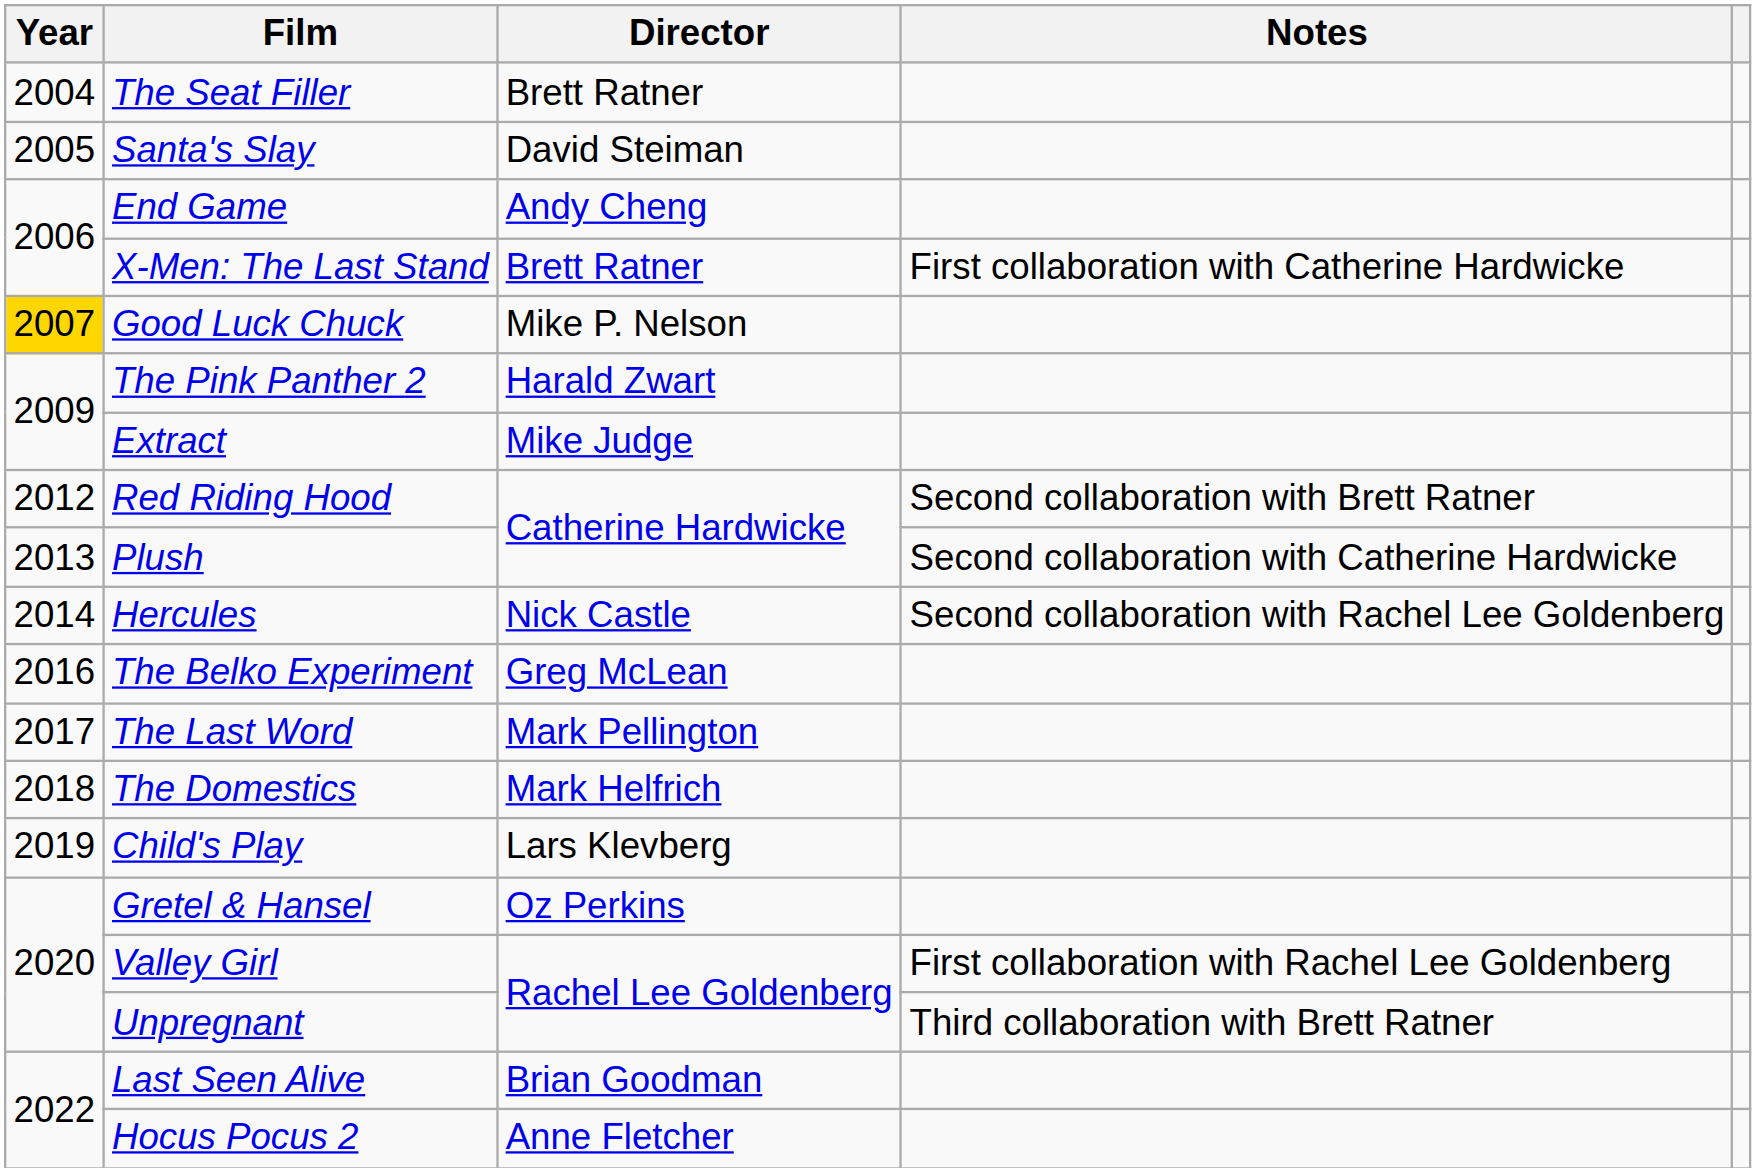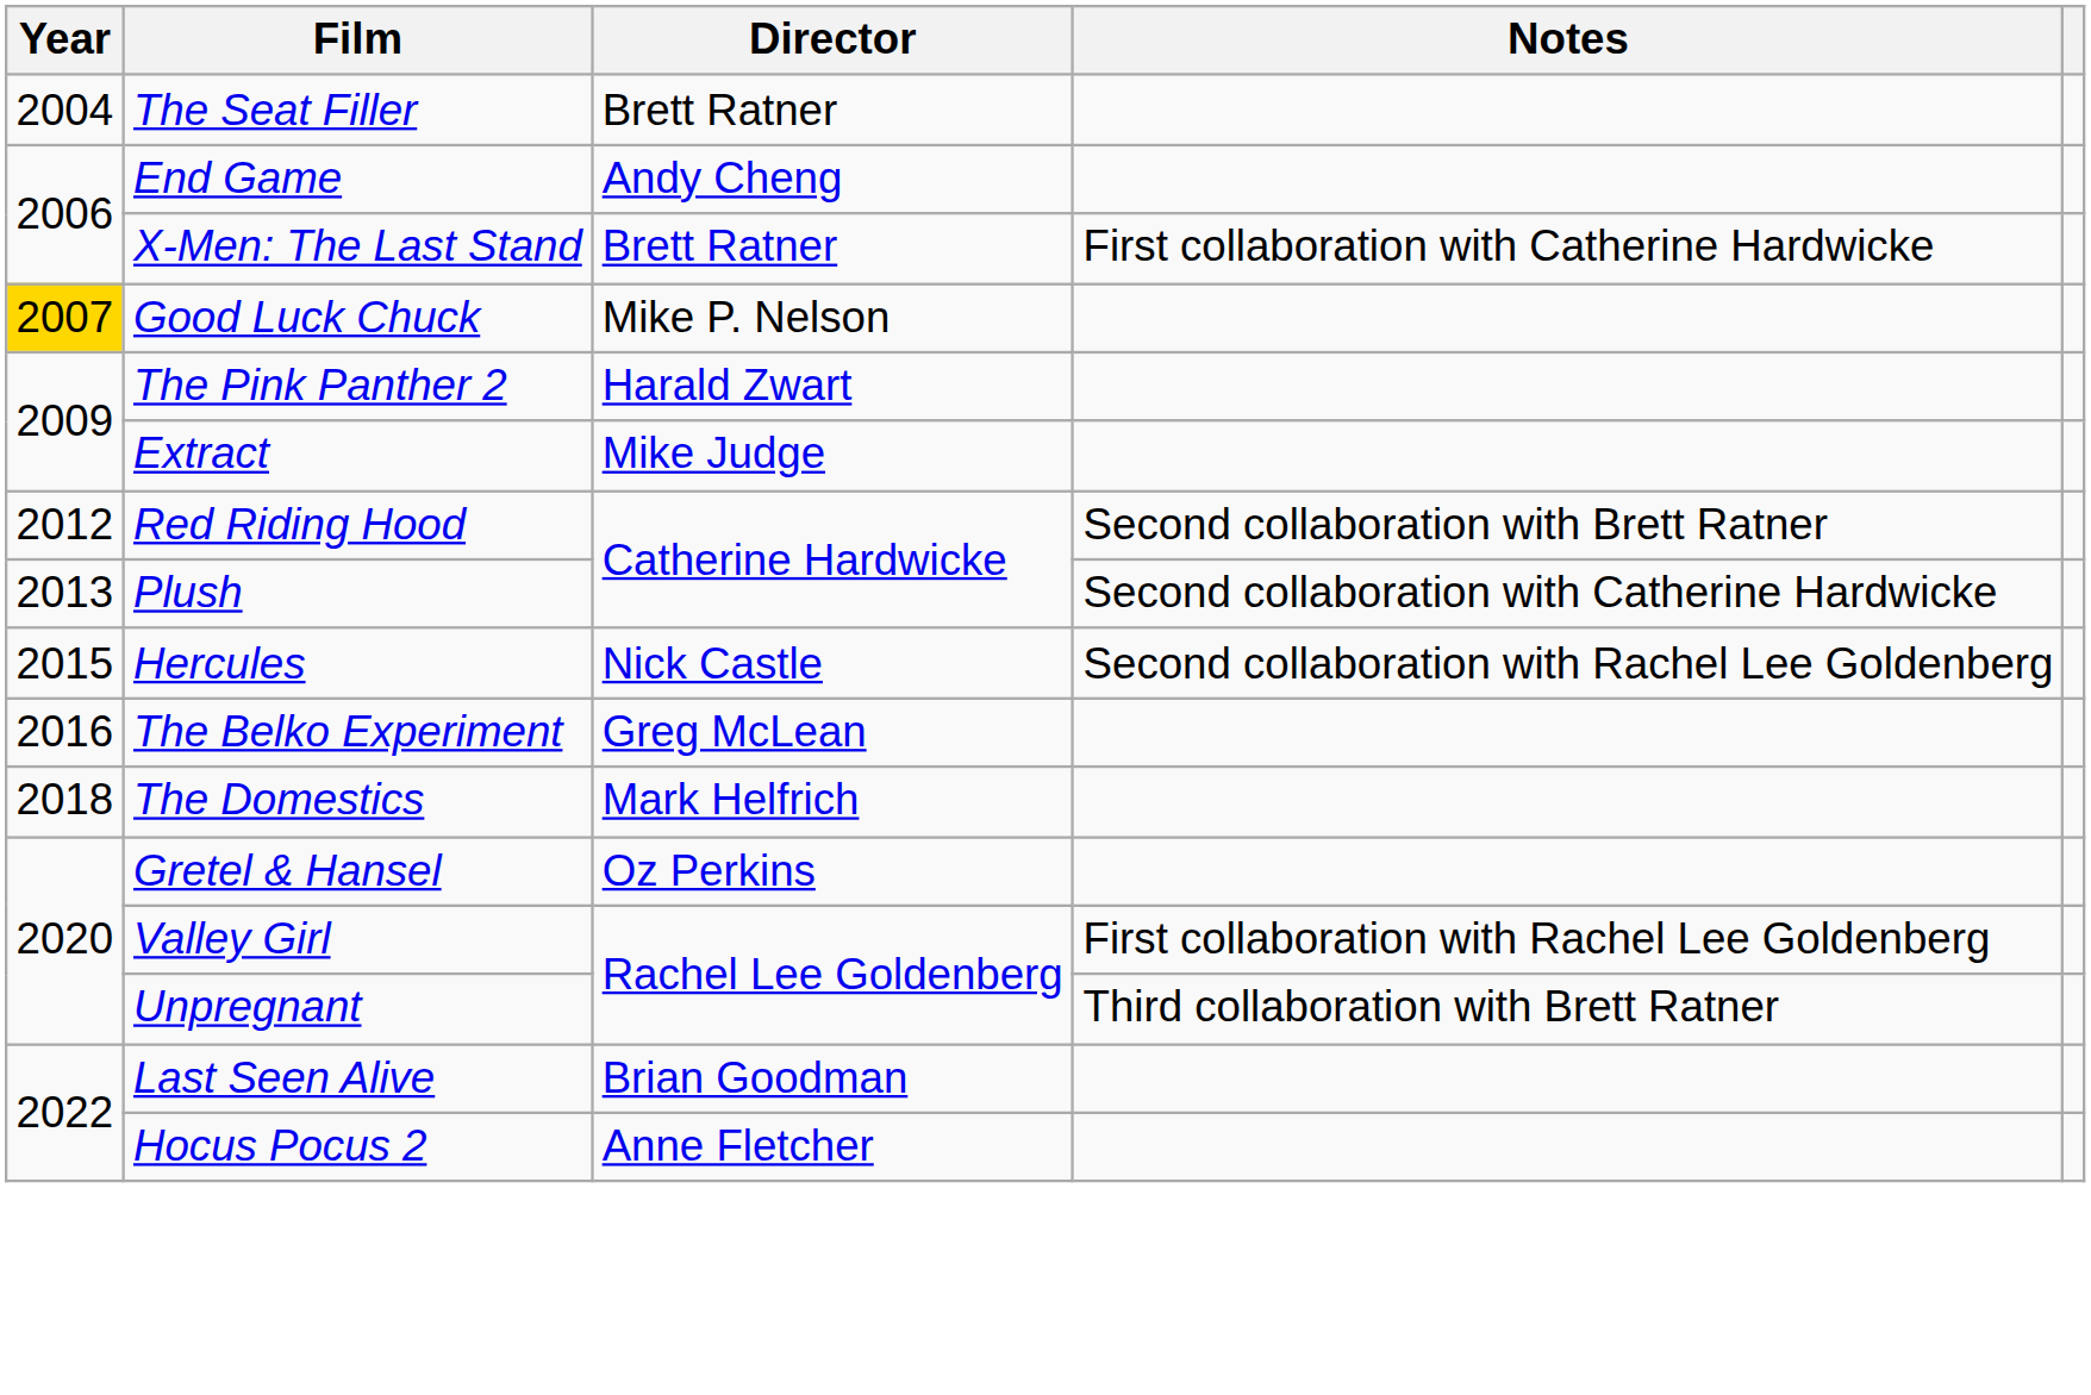- row: 2005 | Santa's Slay | David Steiman
Hercules | Year: 2014 -> 2015
- row: 2017 | The Last Word | Mark Pellington
- row: 2019 | Child's Play | Lars Klevberg
